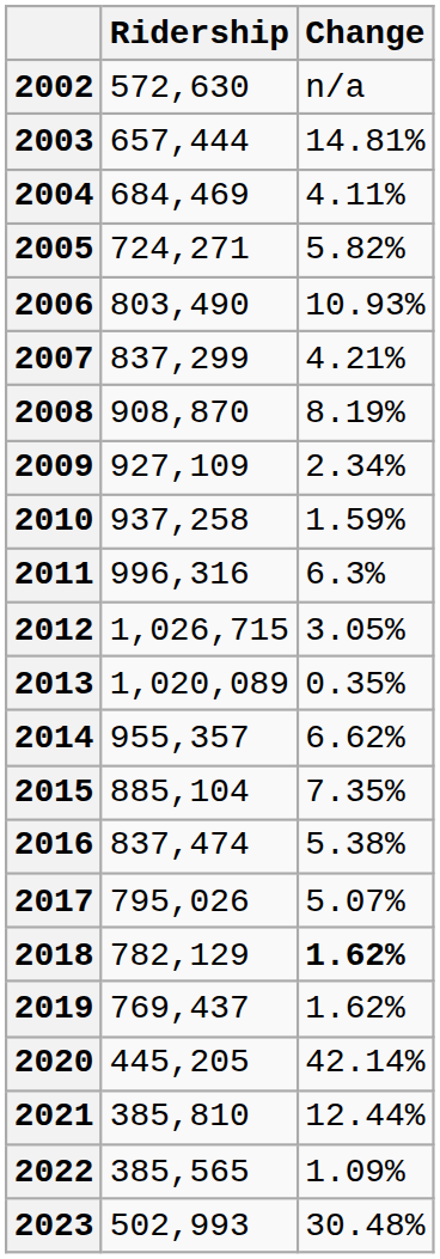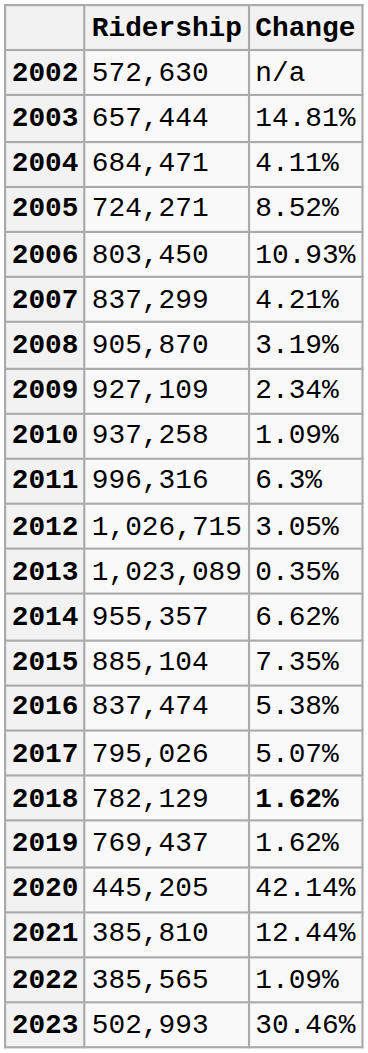2004 | Ridership: 684,469 -> 684,471
2005 | Change: 5.82% -> 8.52%
2006 | Ridership: 803,490 -> 803,450
2008 | Ridership: 908,870 -> 905,870
2008 | Change: 8.19% -> 3.19%
2010 | Change: 1.59% -> 1.09%
2013 | Ridership: 1,020,089 -> 1,023,089
2023 | Change: 30.48% -> 30.46%
